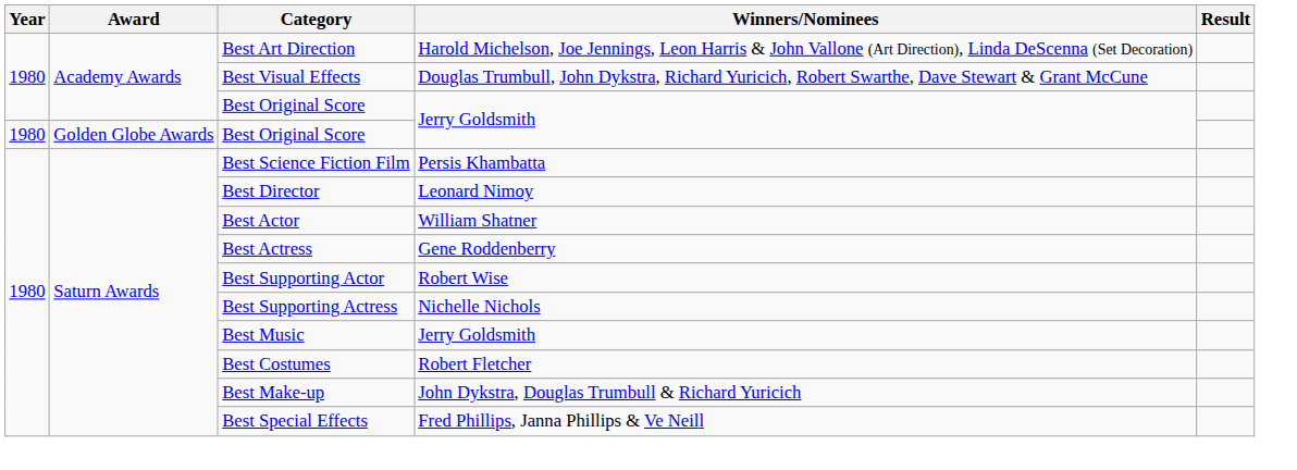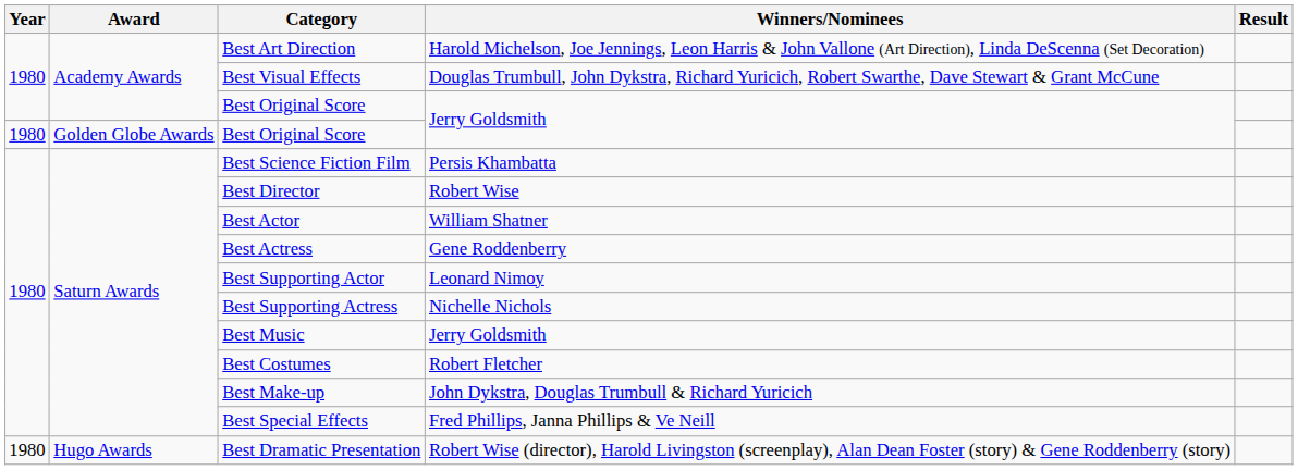Best Director | Winners/Nominees: Leonard Nimoy -> Robert Wise
Best Supporting Actor | Winners/Nominees: Robert Wise -> Leonard Nimoy
+ row: 1980 | Hugo Awards | Best Dramatic Presentation | Robert Wise (director), Harold Livingston (screenplay), Alan Dean Foster (story) & Gene Roddenberry (story)
